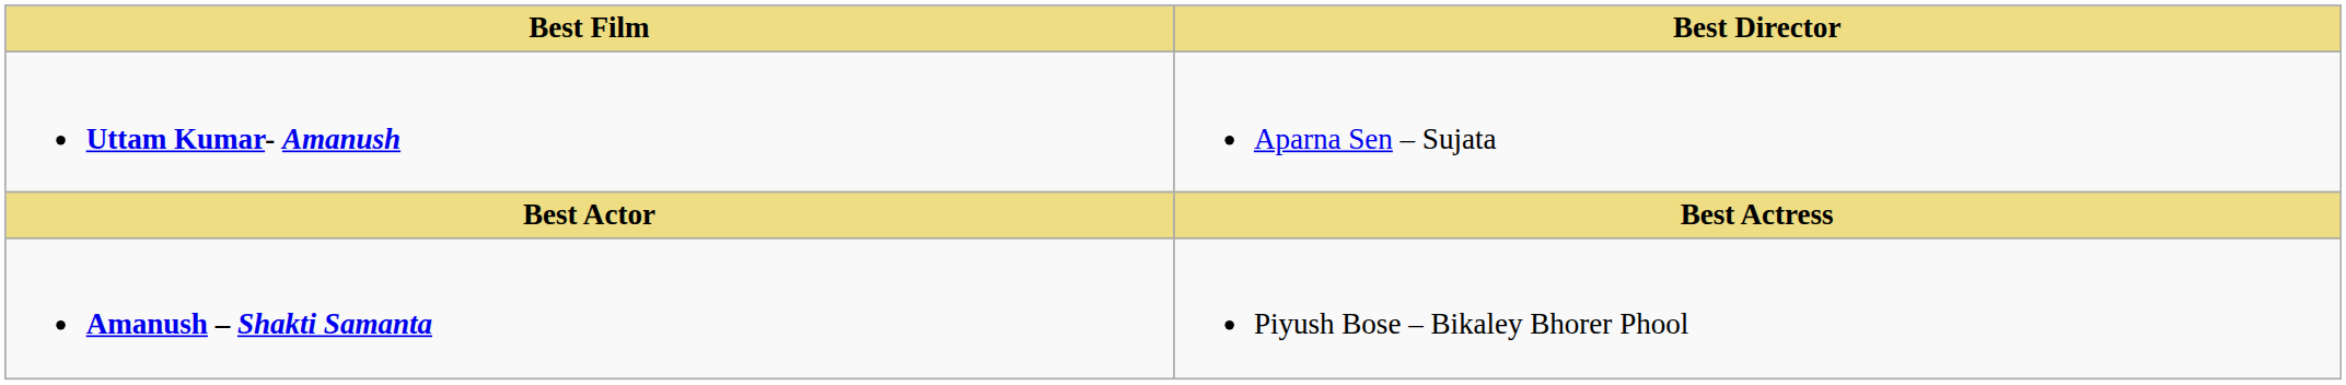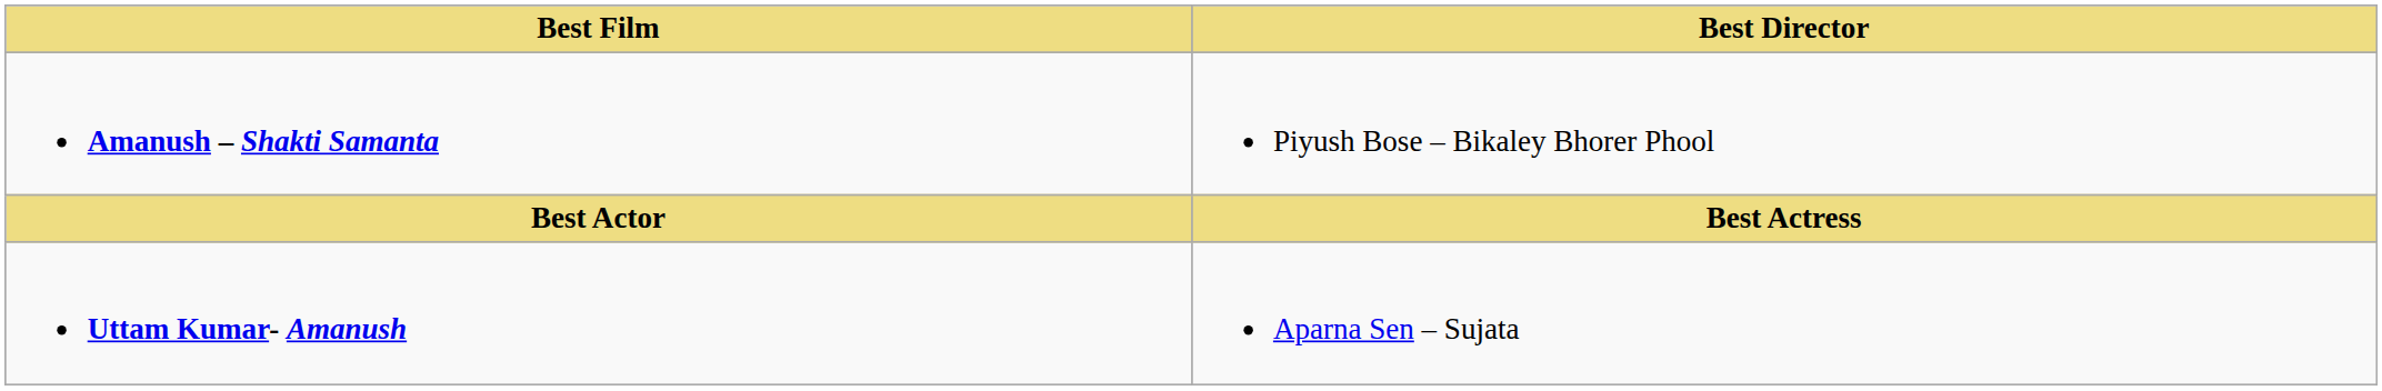rows swapped: Amanush – Shakti Samanta <-> Uttam Kumar- Amanush
